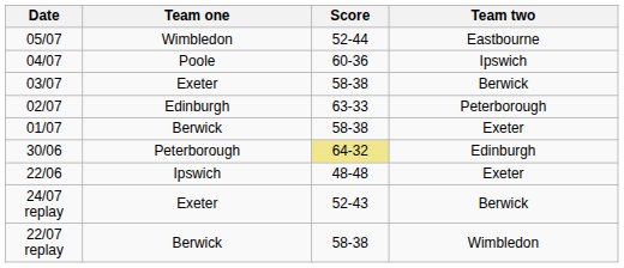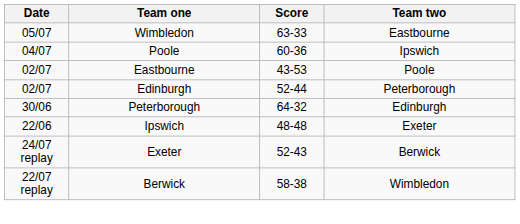05/07 | Score: 52-44 -> 63-33
- row: 03/07 | Exeter | 58-38 | Berwick
+ row: 02/07 | Eastbourne | 43-53 | Poole
02/07 / Edinburgh | Score: 63-33 -> 52-44
- row: 01/07 | Berwick | 58-38 | Exeter
30/06 | Score: khaki background -> no background
